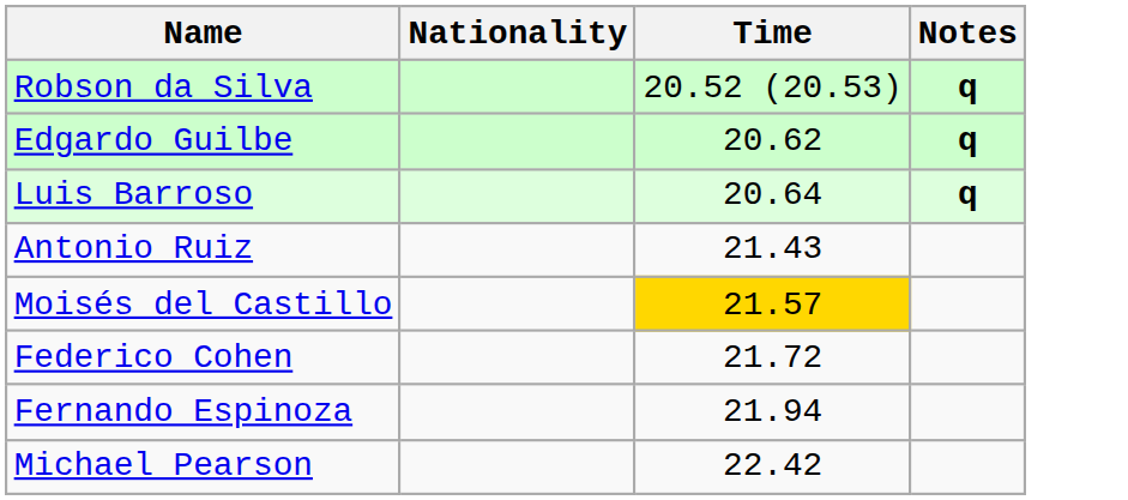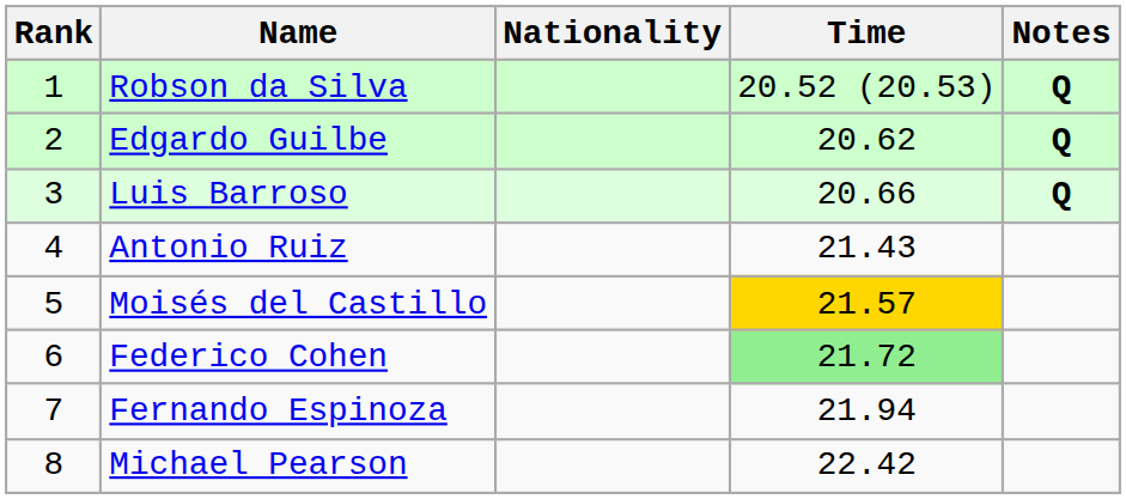+ column: Rank | 1 | 2 | 3 | 4 | 5 | 6 | 7 | 8
Robson da Silva | Notes: q -> Q
Edgardo Guilbe | Notes: q -> Q
Luis Barroso | Time: 20.64 -> 20.66
Luis Barroso | Notes: q -> Q
Federico Cohen | Time: no background -> lightgreen background
